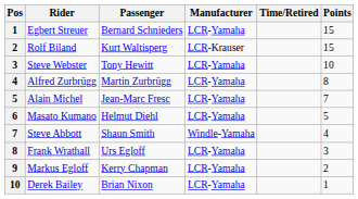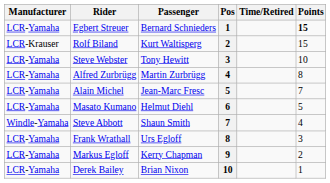columns swapped: Pos <-> Manufacturer
Egbert Streuer | Points: normal -> bold
